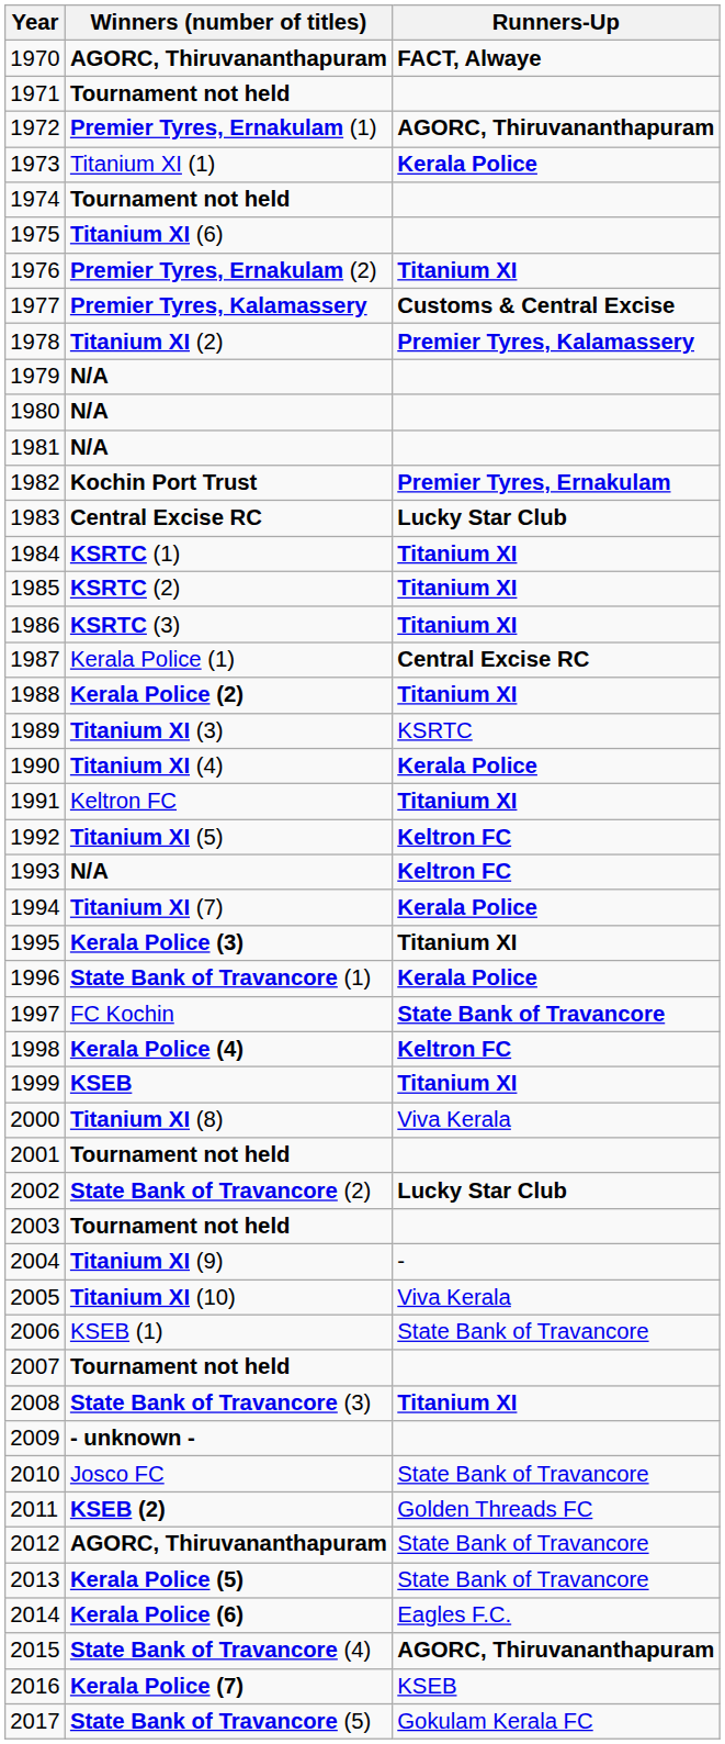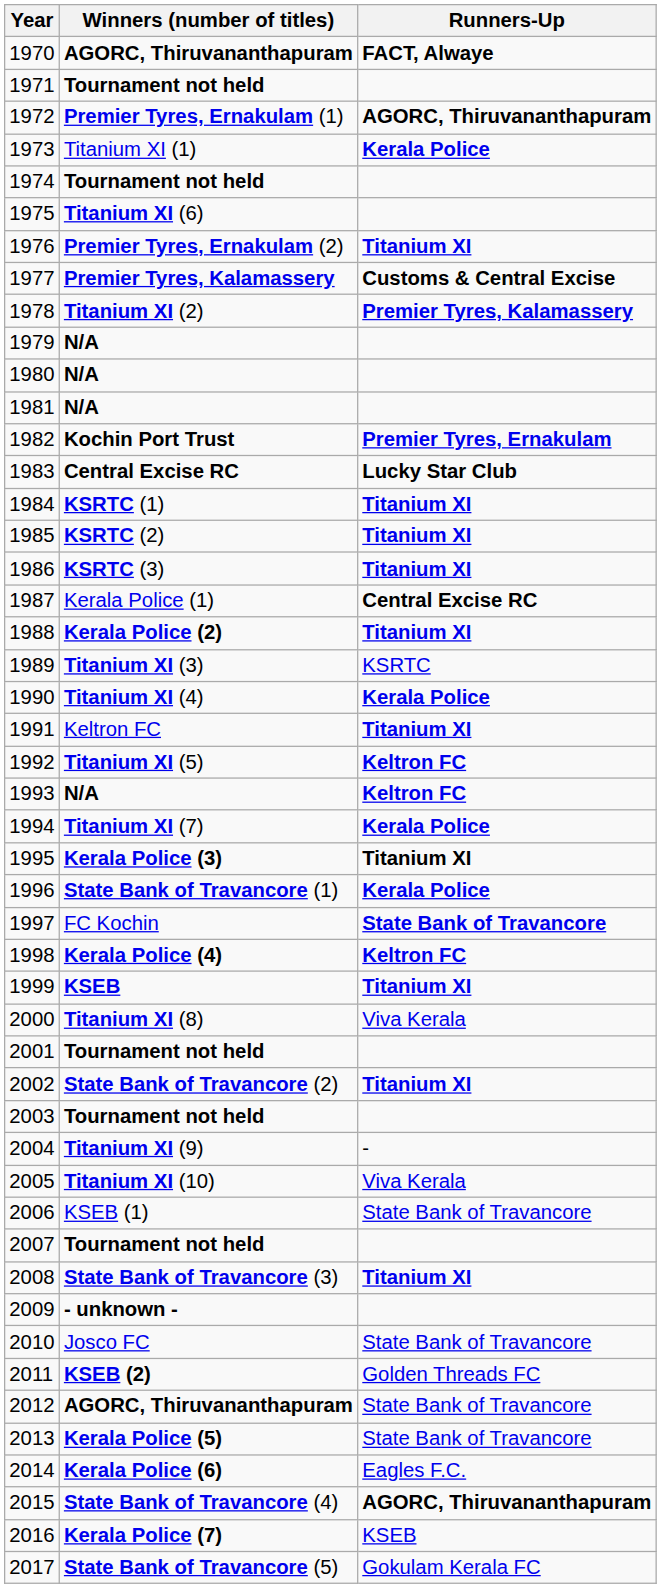2002 | Runners-Up: Lucky Star Club -> Titanium XI
